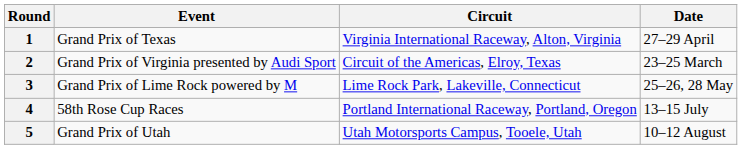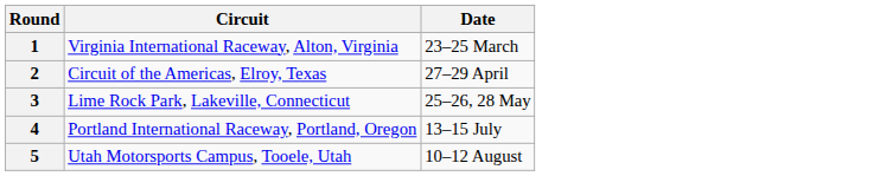- column: Event | Grand Prix of Texas | Grand Prix of Virginia presented by Audi Sport | Grand Prix of Lime Rock powered by M | 58th Rose Cup Races | Grand Prix of Utah
1 | Date: 27–29 April -> 23–25 March
2 | Date: 23–25 March -> 27–29 April
